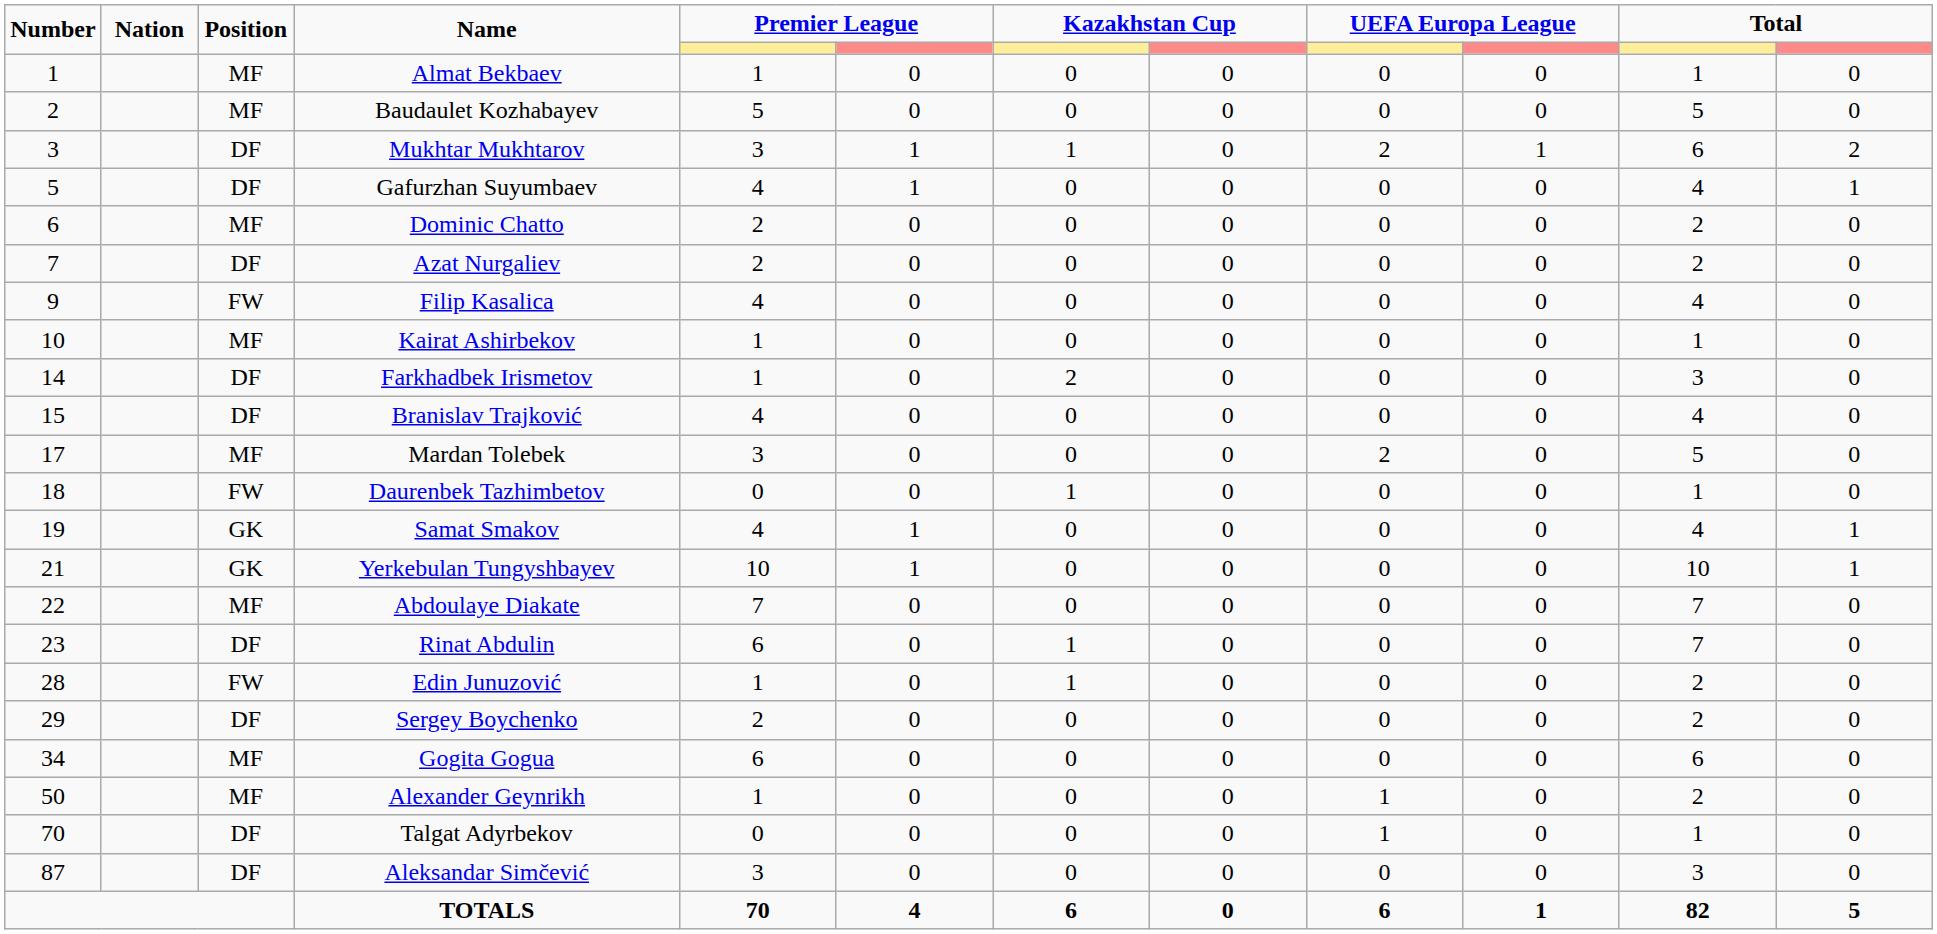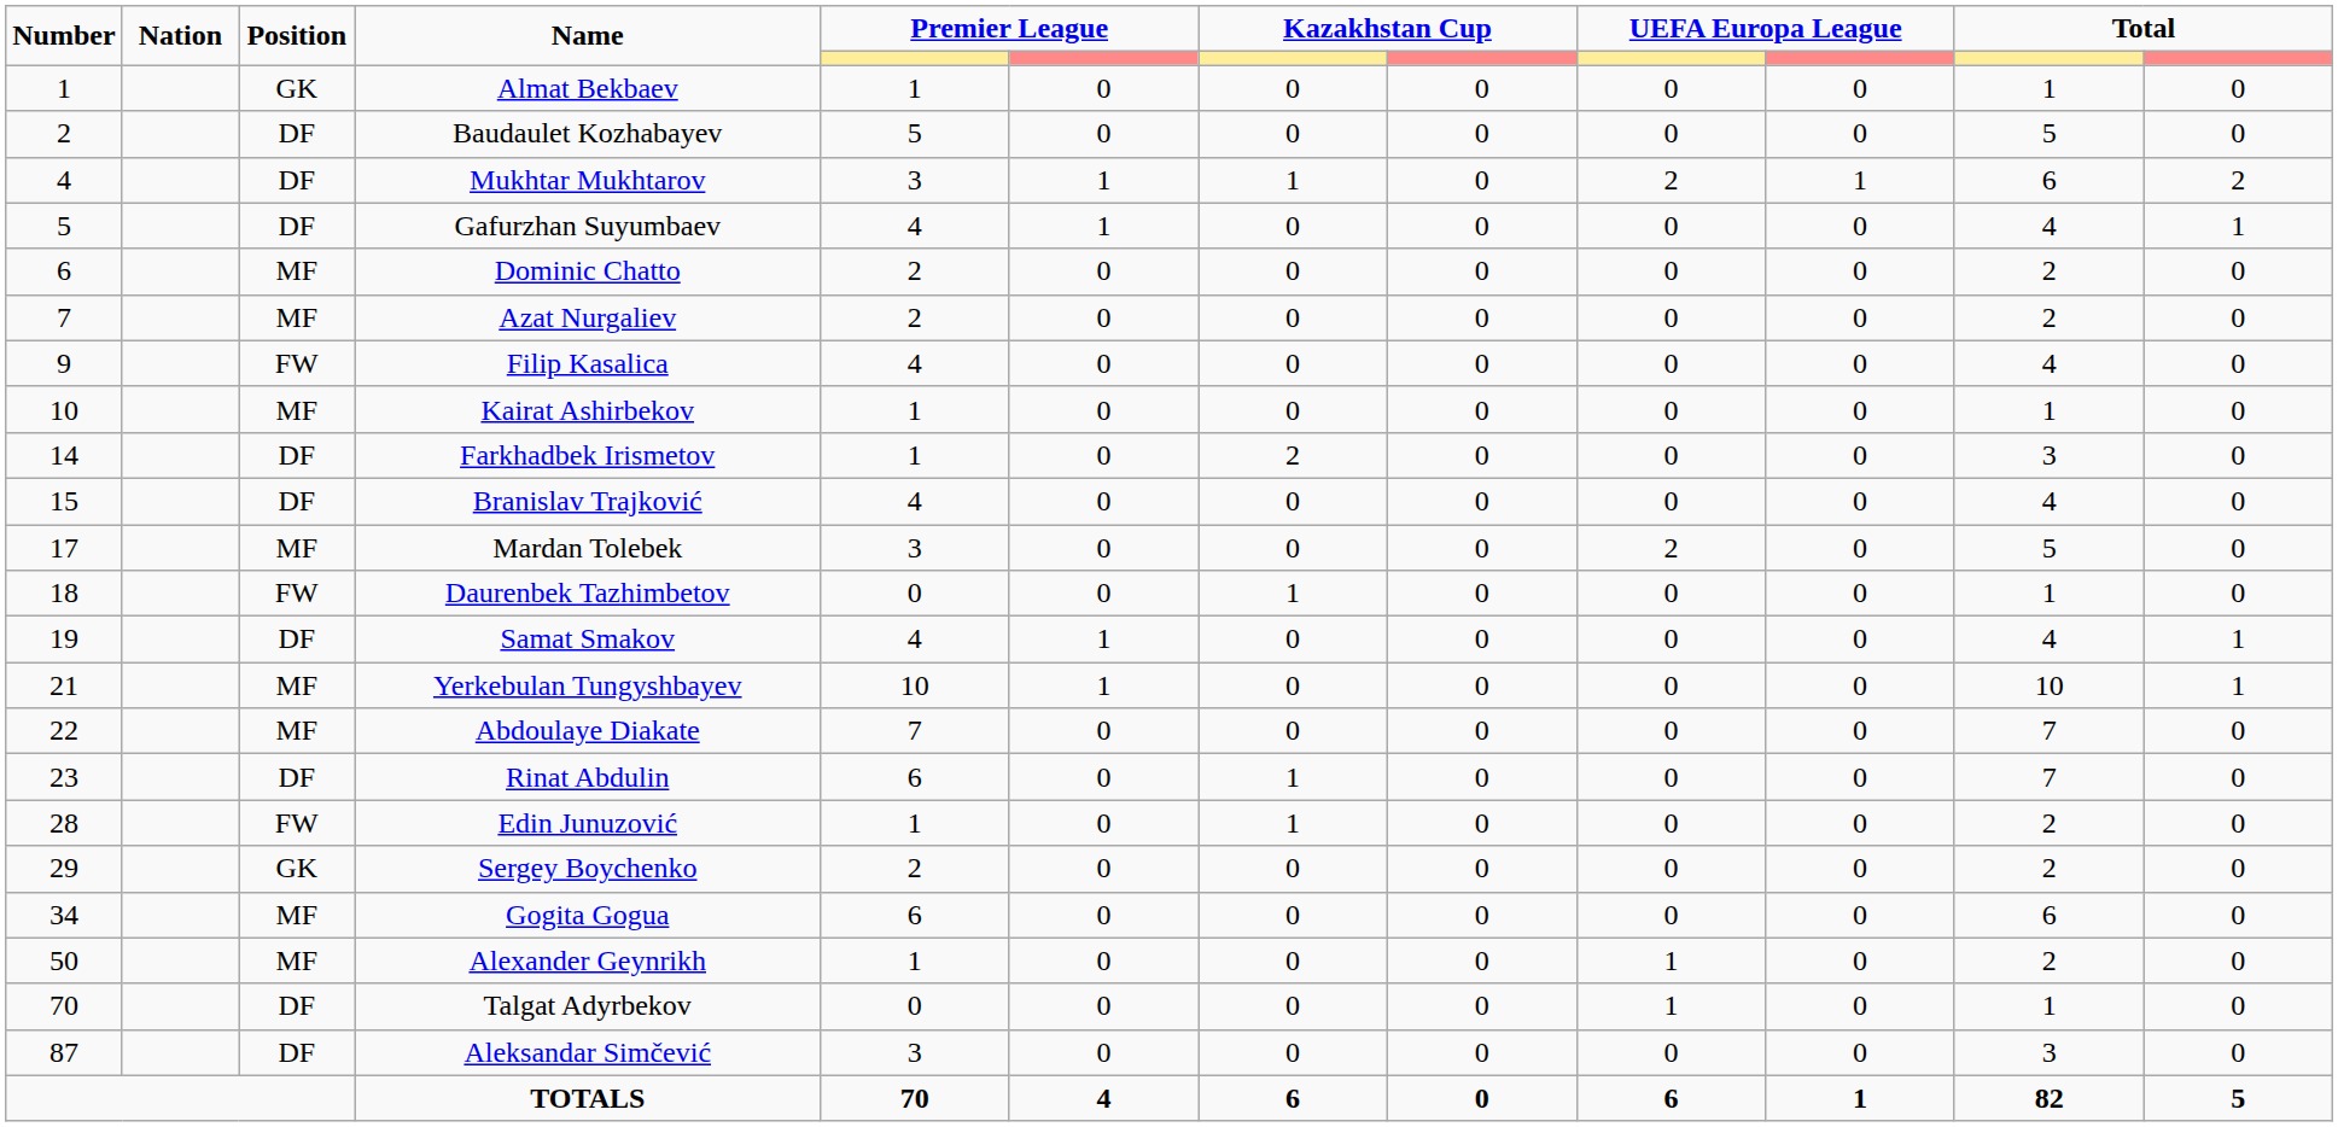Almat Bekbaev | Position: MF -> GK
Baudaulet Kozhabayev | Position: MF -> DF
Mukhtar Mukhtarov | Number: 3 -> 4
Azat Nurgaliev | Position: DF -> MF
Samat Smakov | Position: GK -> DF
Yerkebulan Tungyshbayev | Position: GK -> MF
Sergey Boychenko | Position: DF -> GK
